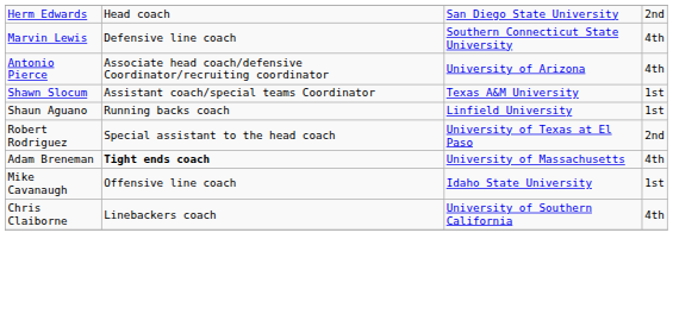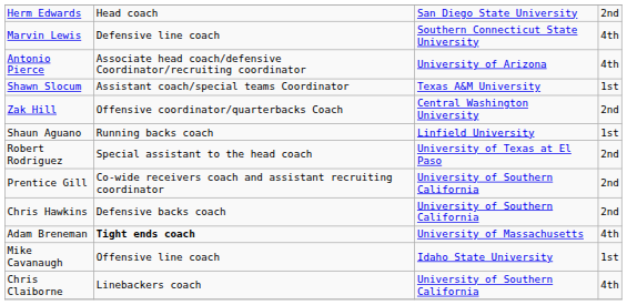+ row: Zak Hill | Offensive coordinator/quarterbacks Coach | Central Washington University | 2nd
+ row: Prentice Gill | Co-wide receivers coach and assistant recruiting coordinator | University of Southern California | 2nd
+ row: Chris Hawkins | Defensive backs coach | University of Southern California | 2nd
